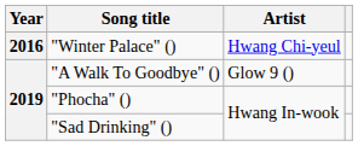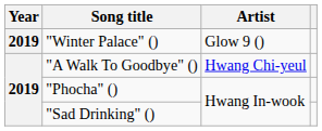"Winter Palace" () | Year: 2016 -> 2019
"Winter Palace" () | Artist: Hwang Chi-yeul -> Glow 9 ()
"A Walk To Goodbye" () | Artist: Glow 9 () -> Hwang Chi-yeul
